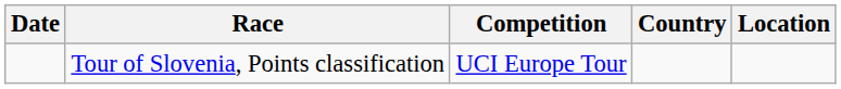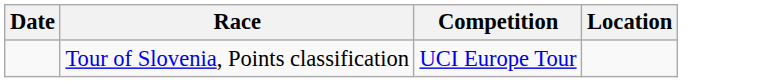- column: Country
